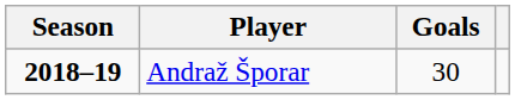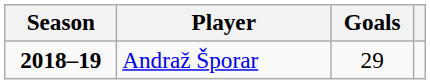Andraž Šporar | Goals: 30 -> 29
